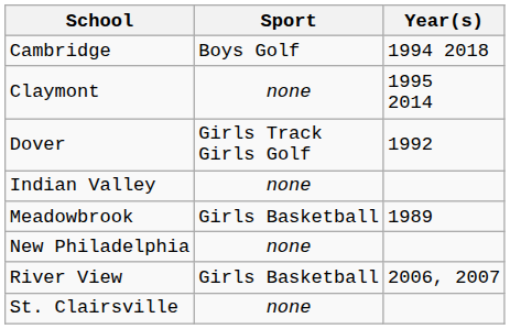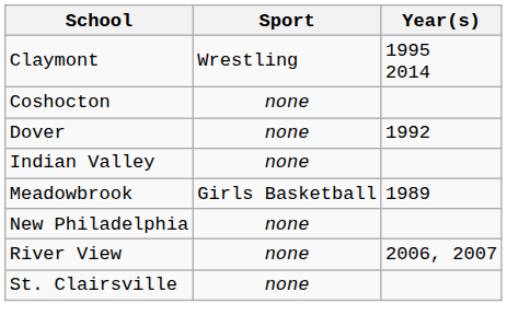- row: Cambridge | Boys Golf | 1994 2018
Claymont | Sport: none -> Wrestling
+ row: Coshocton | none
Dover | Sport: Girls Track Girls Golf -> none
River View | Sport: Girls Basketball -> none
